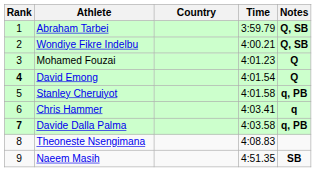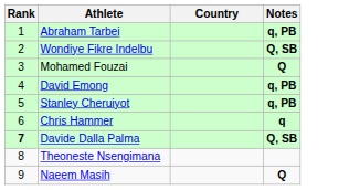- column: Time | 3:59.79 | 4:00.21 | 4:01.23 | 4:01.54 | 4:01.58 | 4:03.41 | 4:03.58 | 4:08.83 | 4:51.35
Abraham Tarbei | Notes: Q, SB -> q, PB
David Emong | Rank: bold -> normal
David Emong | Notes: Q -> q, PB
Davide Dalla Palma | Notes: q, PB -> Q, SB
Naeem Masih | Notes: SB -> Q
